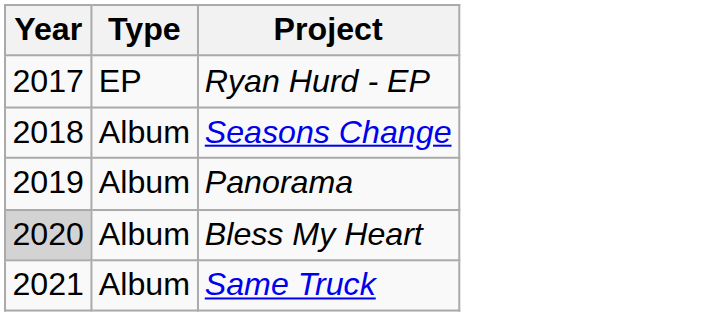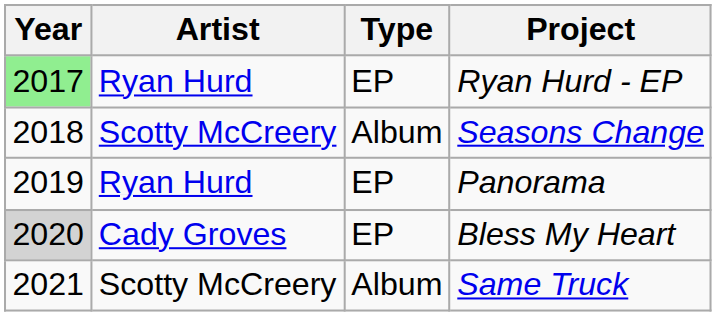+ column: Artist | Ryan Hurd | Scotty McCreery | Ryan Hurd | Cady Groves | Scotty McCreery
Ryan Hurd - EP | Year: no background -> lightgreen background
Panorama | Type: Album -> EP
Bless My Heart | Type: Album -> EP
